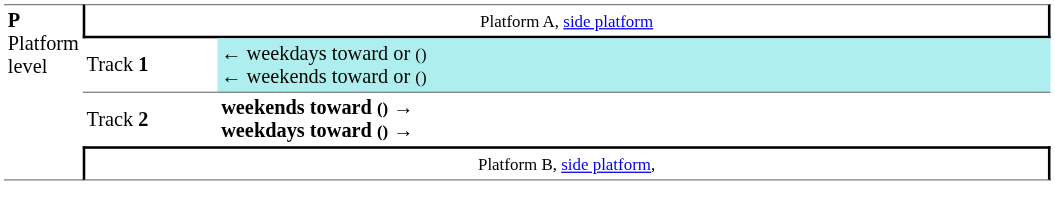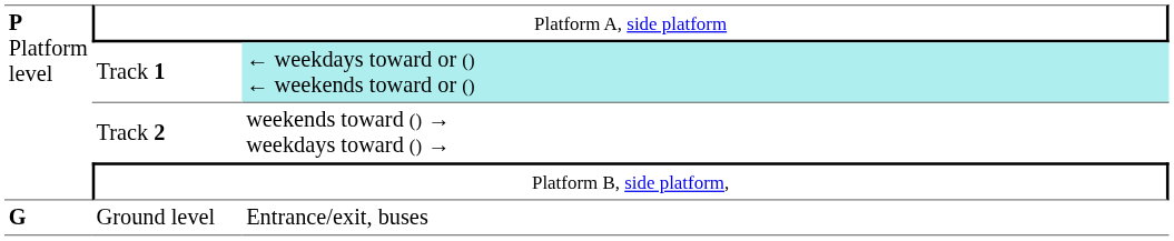Track 2 | column 3: bold -> normal
+ row: G | Ground level | Entrance/exit, buses
